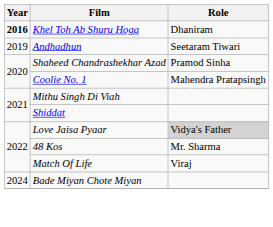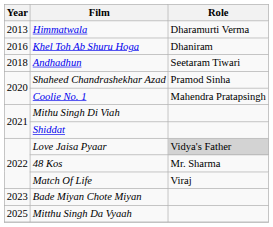+ row: 2013 | Himmatwala | Dharamurti Verma
Khel Toh Ab Shuru Hoga | Year: bold -> normal
Andhadhun | Year: 2019 -> 2018
Bade Miyan Chote Miyan | Year: 2024 -> 2023
+ row: 2025 | Mitthu Singh Da Vyaah
